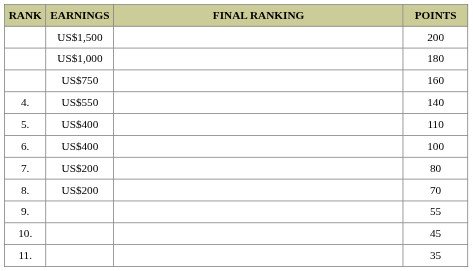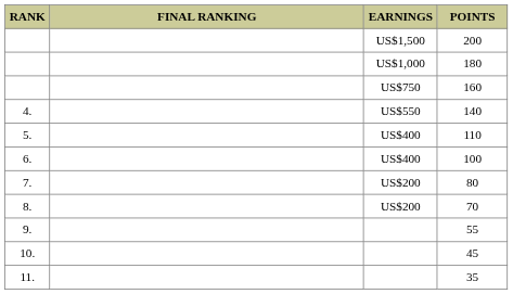columns swapped: FINAL RANKING <-> EARNINGS
